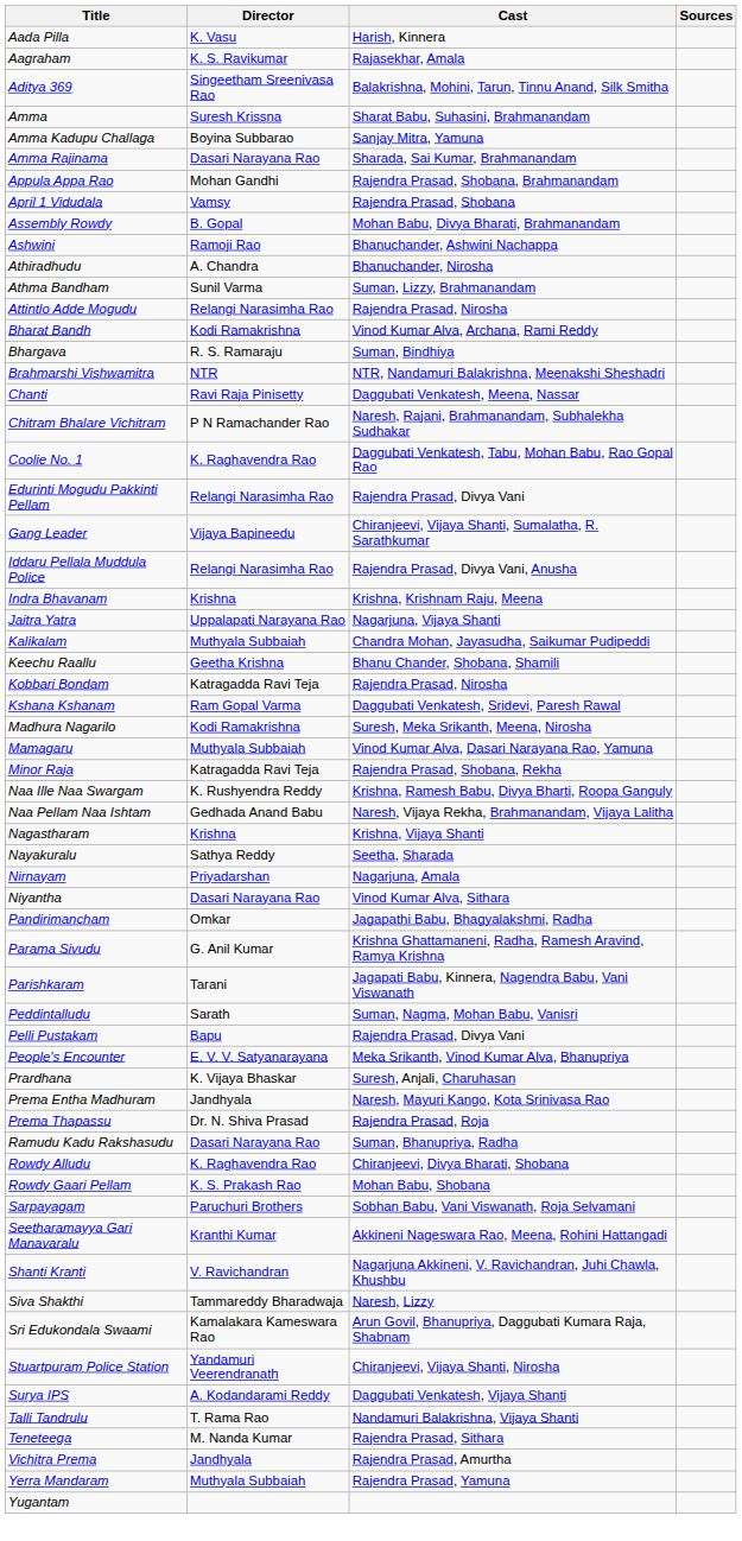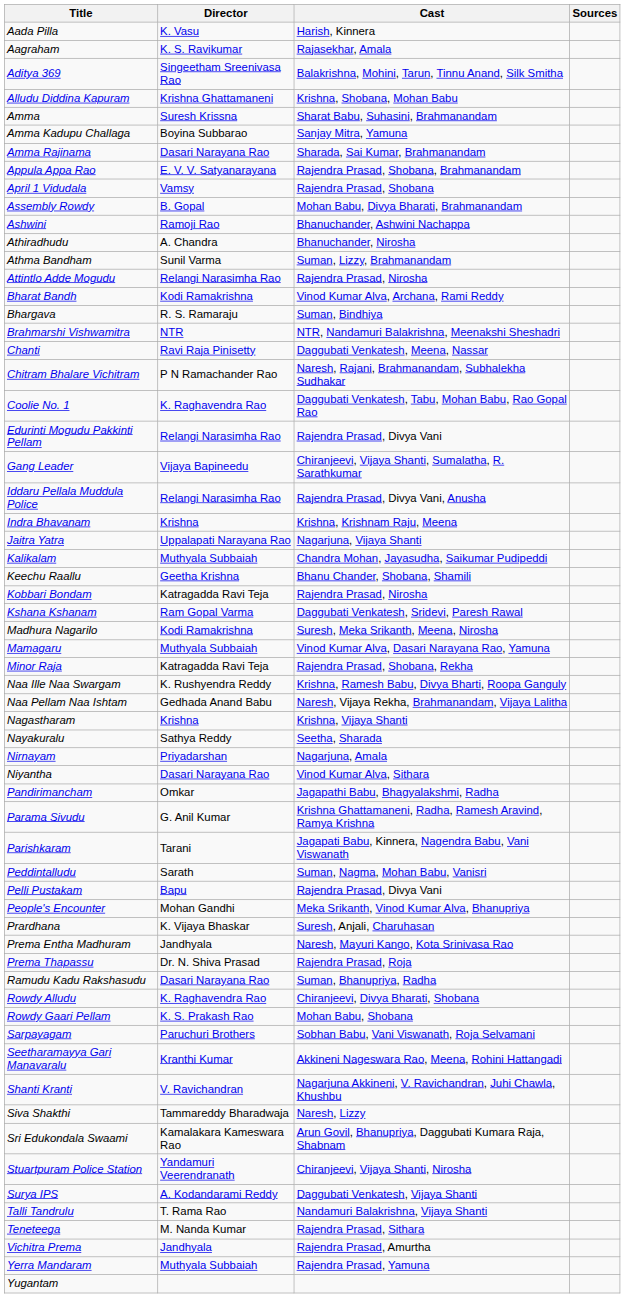+ row: Alludu Diddina Kapuram | Krishna Ghattamaneni | Krishna, Shobana, Mohan Babu
Appula Appa Rao | Director: Mohan Gandhi -> E. V. V. Satyanarayana
People's Encounter | Director: E. V. V. Satyanarayana -> Mohan Gandhi
